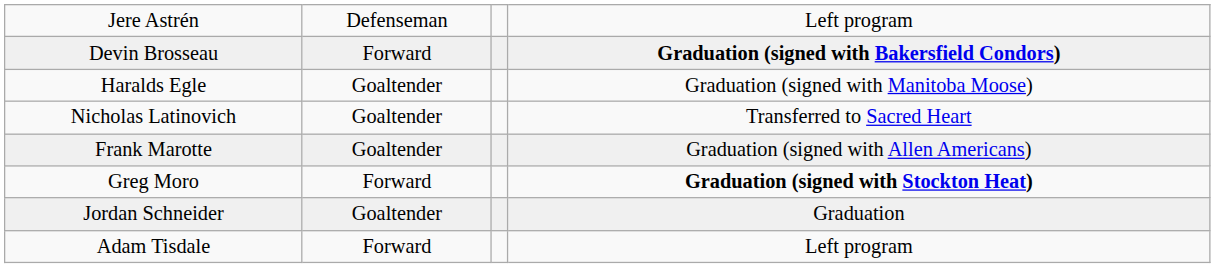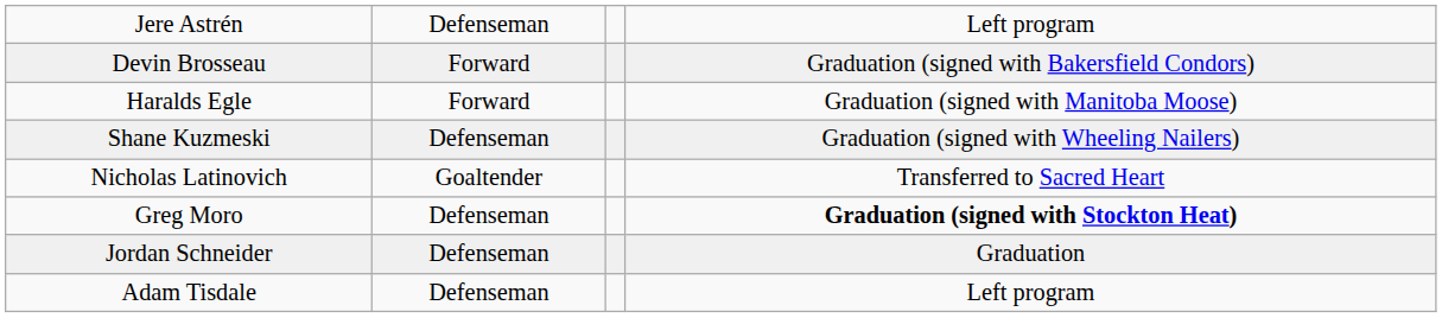Devin Brosseau | column 4: bold -> normal
Haralds Egle | column 2: Goaltender -> Forward
+ row: Shane Kuzmeski | Defenseman | Graduation (signed with Wheeling Nailers)
- row: Frank Marotte | Goaltender | Graduation (signed with Allen Americans)
Greg Moro | column 2: Forward -> Defenseman
Jordan Schneider | column 2: Goaltender -> Defenseman
Adam Tisdale | column 2: Forward -> Defenseman
